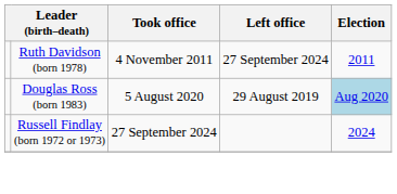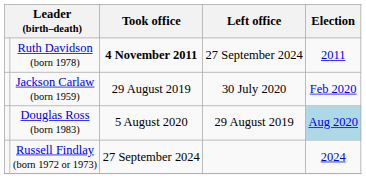Ruth Davidson (born 1978) | Took office: normal -> bold
+ row: Jackson Carlaw (born 1959) | 29 August 2019 | 30 July 2020 | Feb 2020
